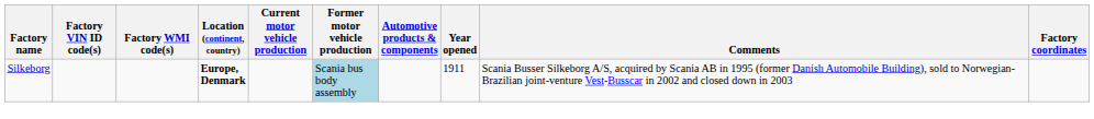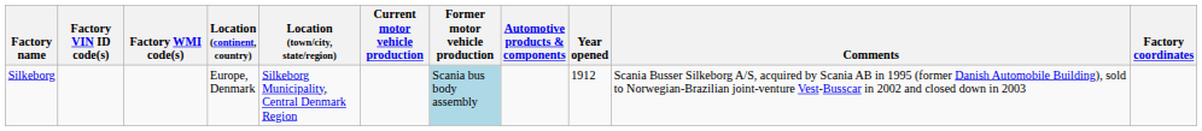+ column: Location (town/city, state/region) | Silkeborg Municipality, Central Denmark Region
Silkeborg | Location (continent, country): bold -> normal
Silkeborg | Year opened: 1911 -> 1912
